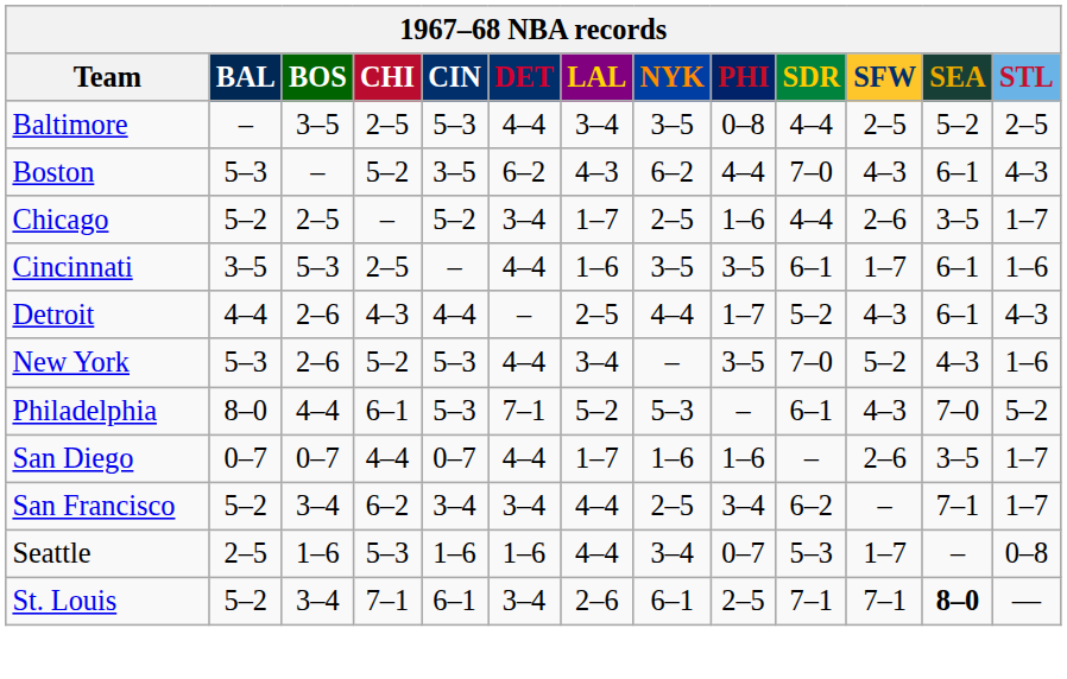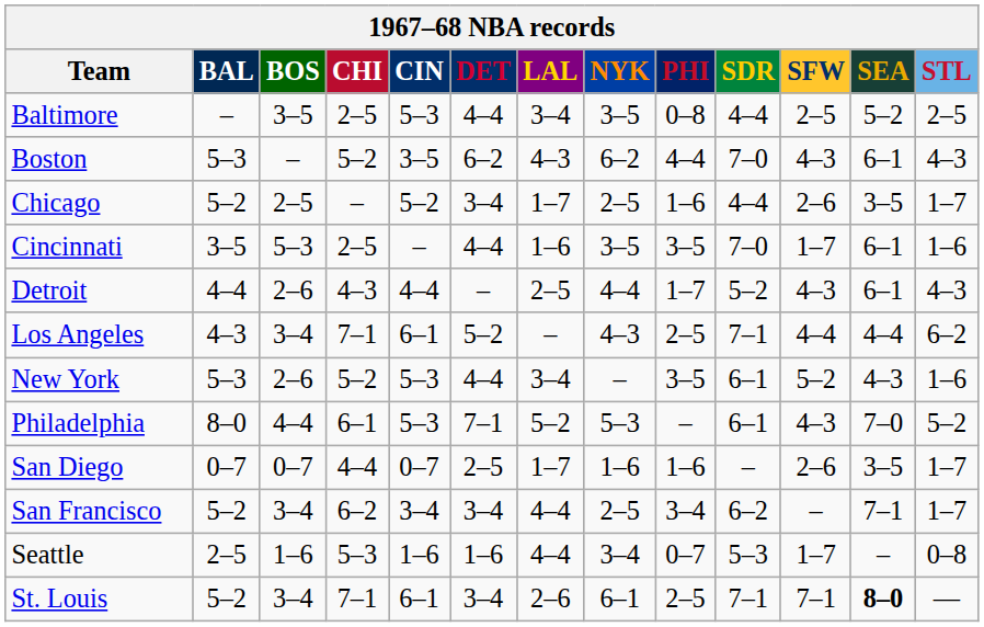Cincinnati | SDR: 6–1 -> 7–0
+ row: Los Angeles | 4–3 | 3–4 | 7–1 | 6–1 | 5–2 | – | 4–3 | 2–5 | 7–1 | 4–4 | 4–4 | 6–2
New York | SDR: 7–0 -> 6–1
San Diego | DET: 4–4 -> 2–5
